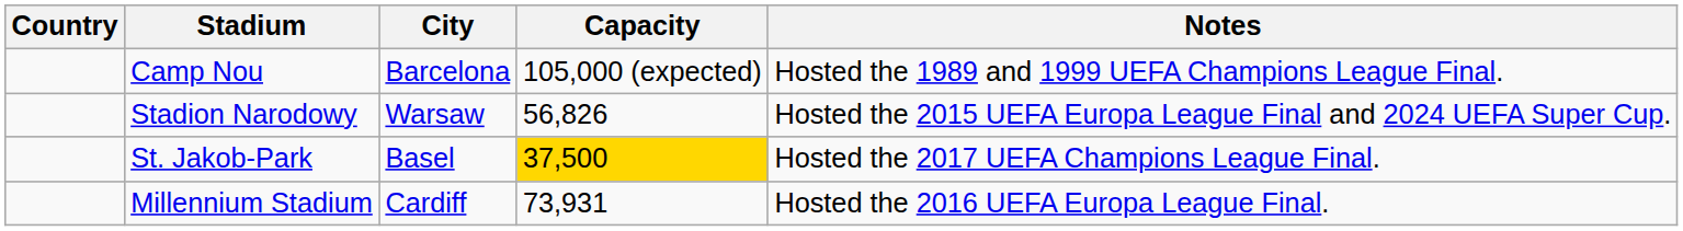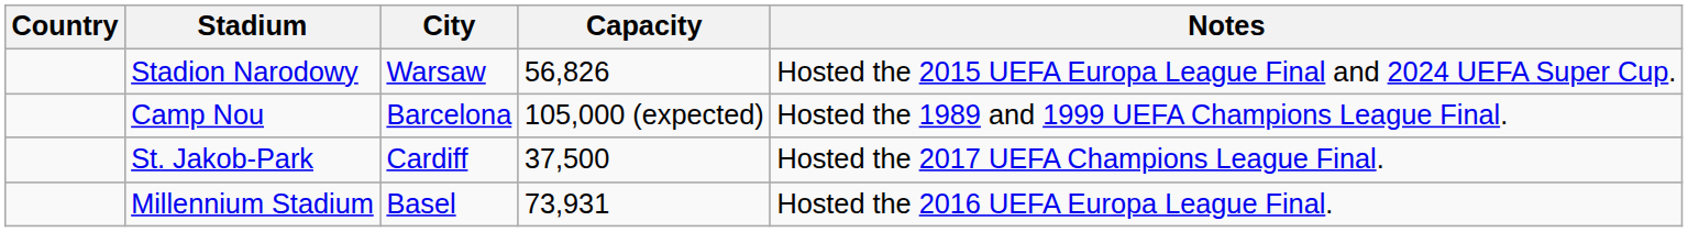rows swapped: Stadion Narodowy <-> Camp Nou
St. Jakob-Park | City: Basel -> Cardiff
St. Jakob-Park | Capacity: gold background -> no background
Millennium Stadium | City: Cardiff -> Basel
